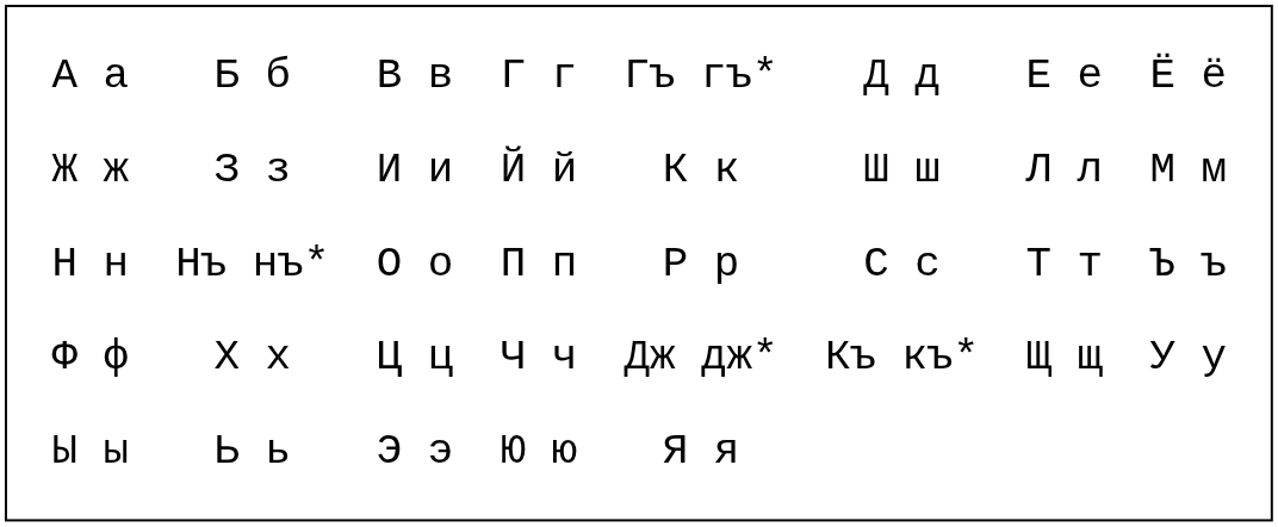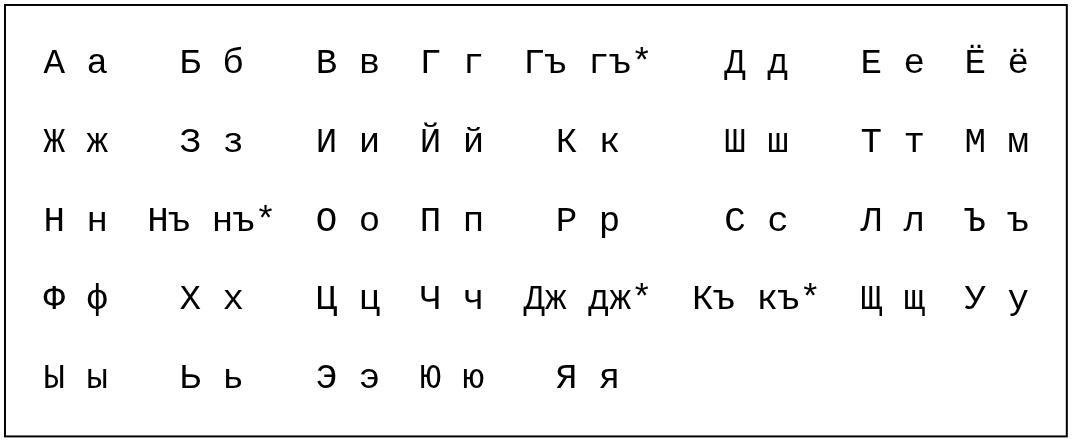Ж ж | column 7: Л л -> Т т
Н н | column 7: Т т -> Л л
